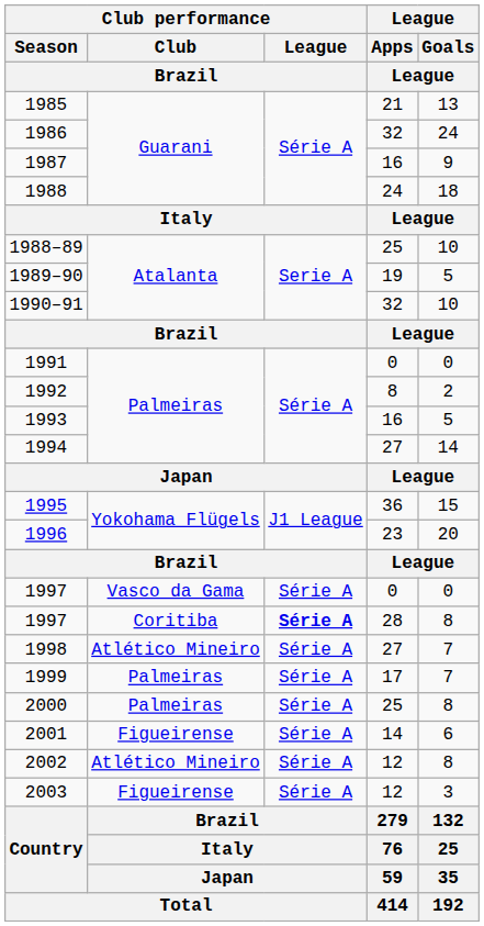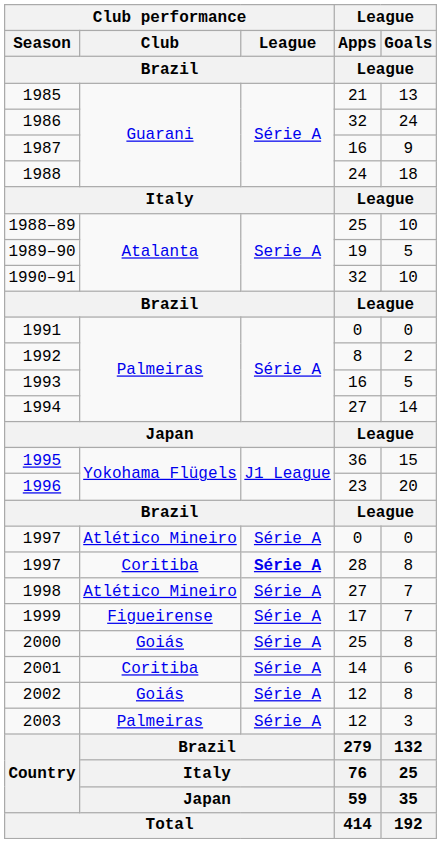1997 / 0 | Club performance / Club / Brazil: Vasco da Gama -> Atlético Mineiro
1999 | Club performance / Club / Brazil: Palmeiras -> Figueirense
2000 | Club performance / Club / Brazil: Palmeiras -> Goiás
2001 | Club performance / Club / Brazil: Figueirense -> Coritiba
2002 | Club performance / Club / Brazil: Atlético Mineiro -> Goiás
2003 | Club performance / Club / Brazil: Figueirense -> Palmeiras
